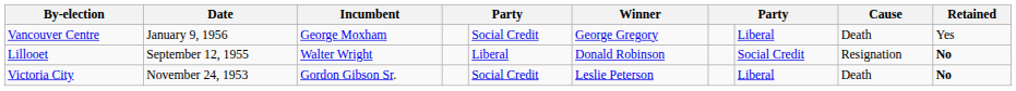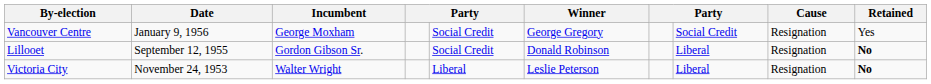Vancouver Centre | column 8: Liberal -> Social Credit
Vancouver Centre | Cause: Death -> Resignation
Lillooet | Incumbent: Walter Wright -> Gordon Gibson Sr.
Lillooet | column 5: Liberal -> Social Credit
Lillooet | column 8: Social Credit -> Liberal
Victoria City | Incumbent: Gordon Gibson Sr. -> Walter Wright
Victoria City | column 5: Social Credit -> Liberal
Victoria City | Cause: Death -> Resignation
